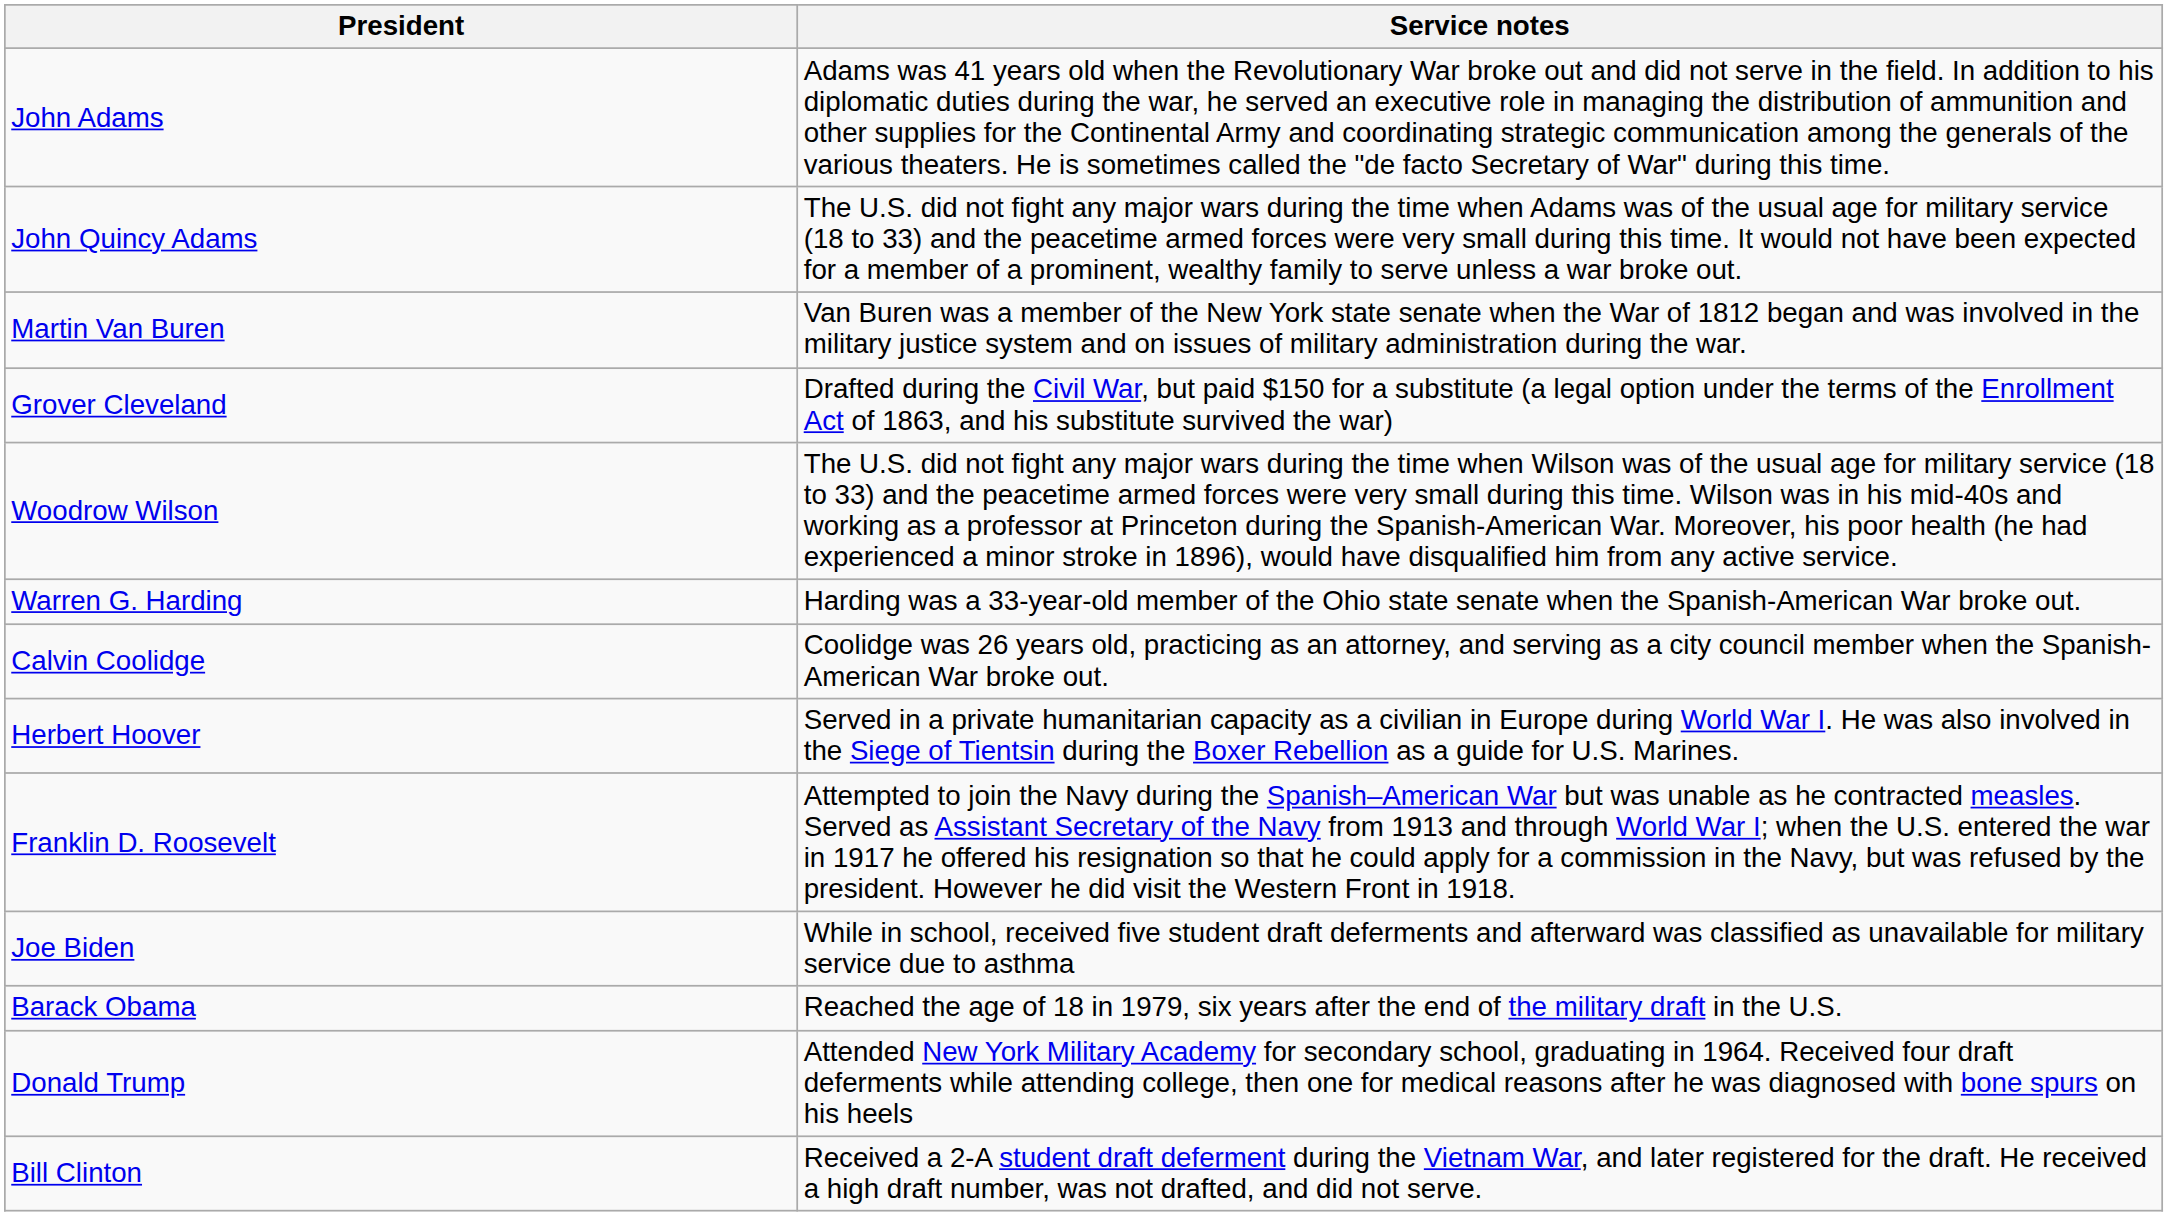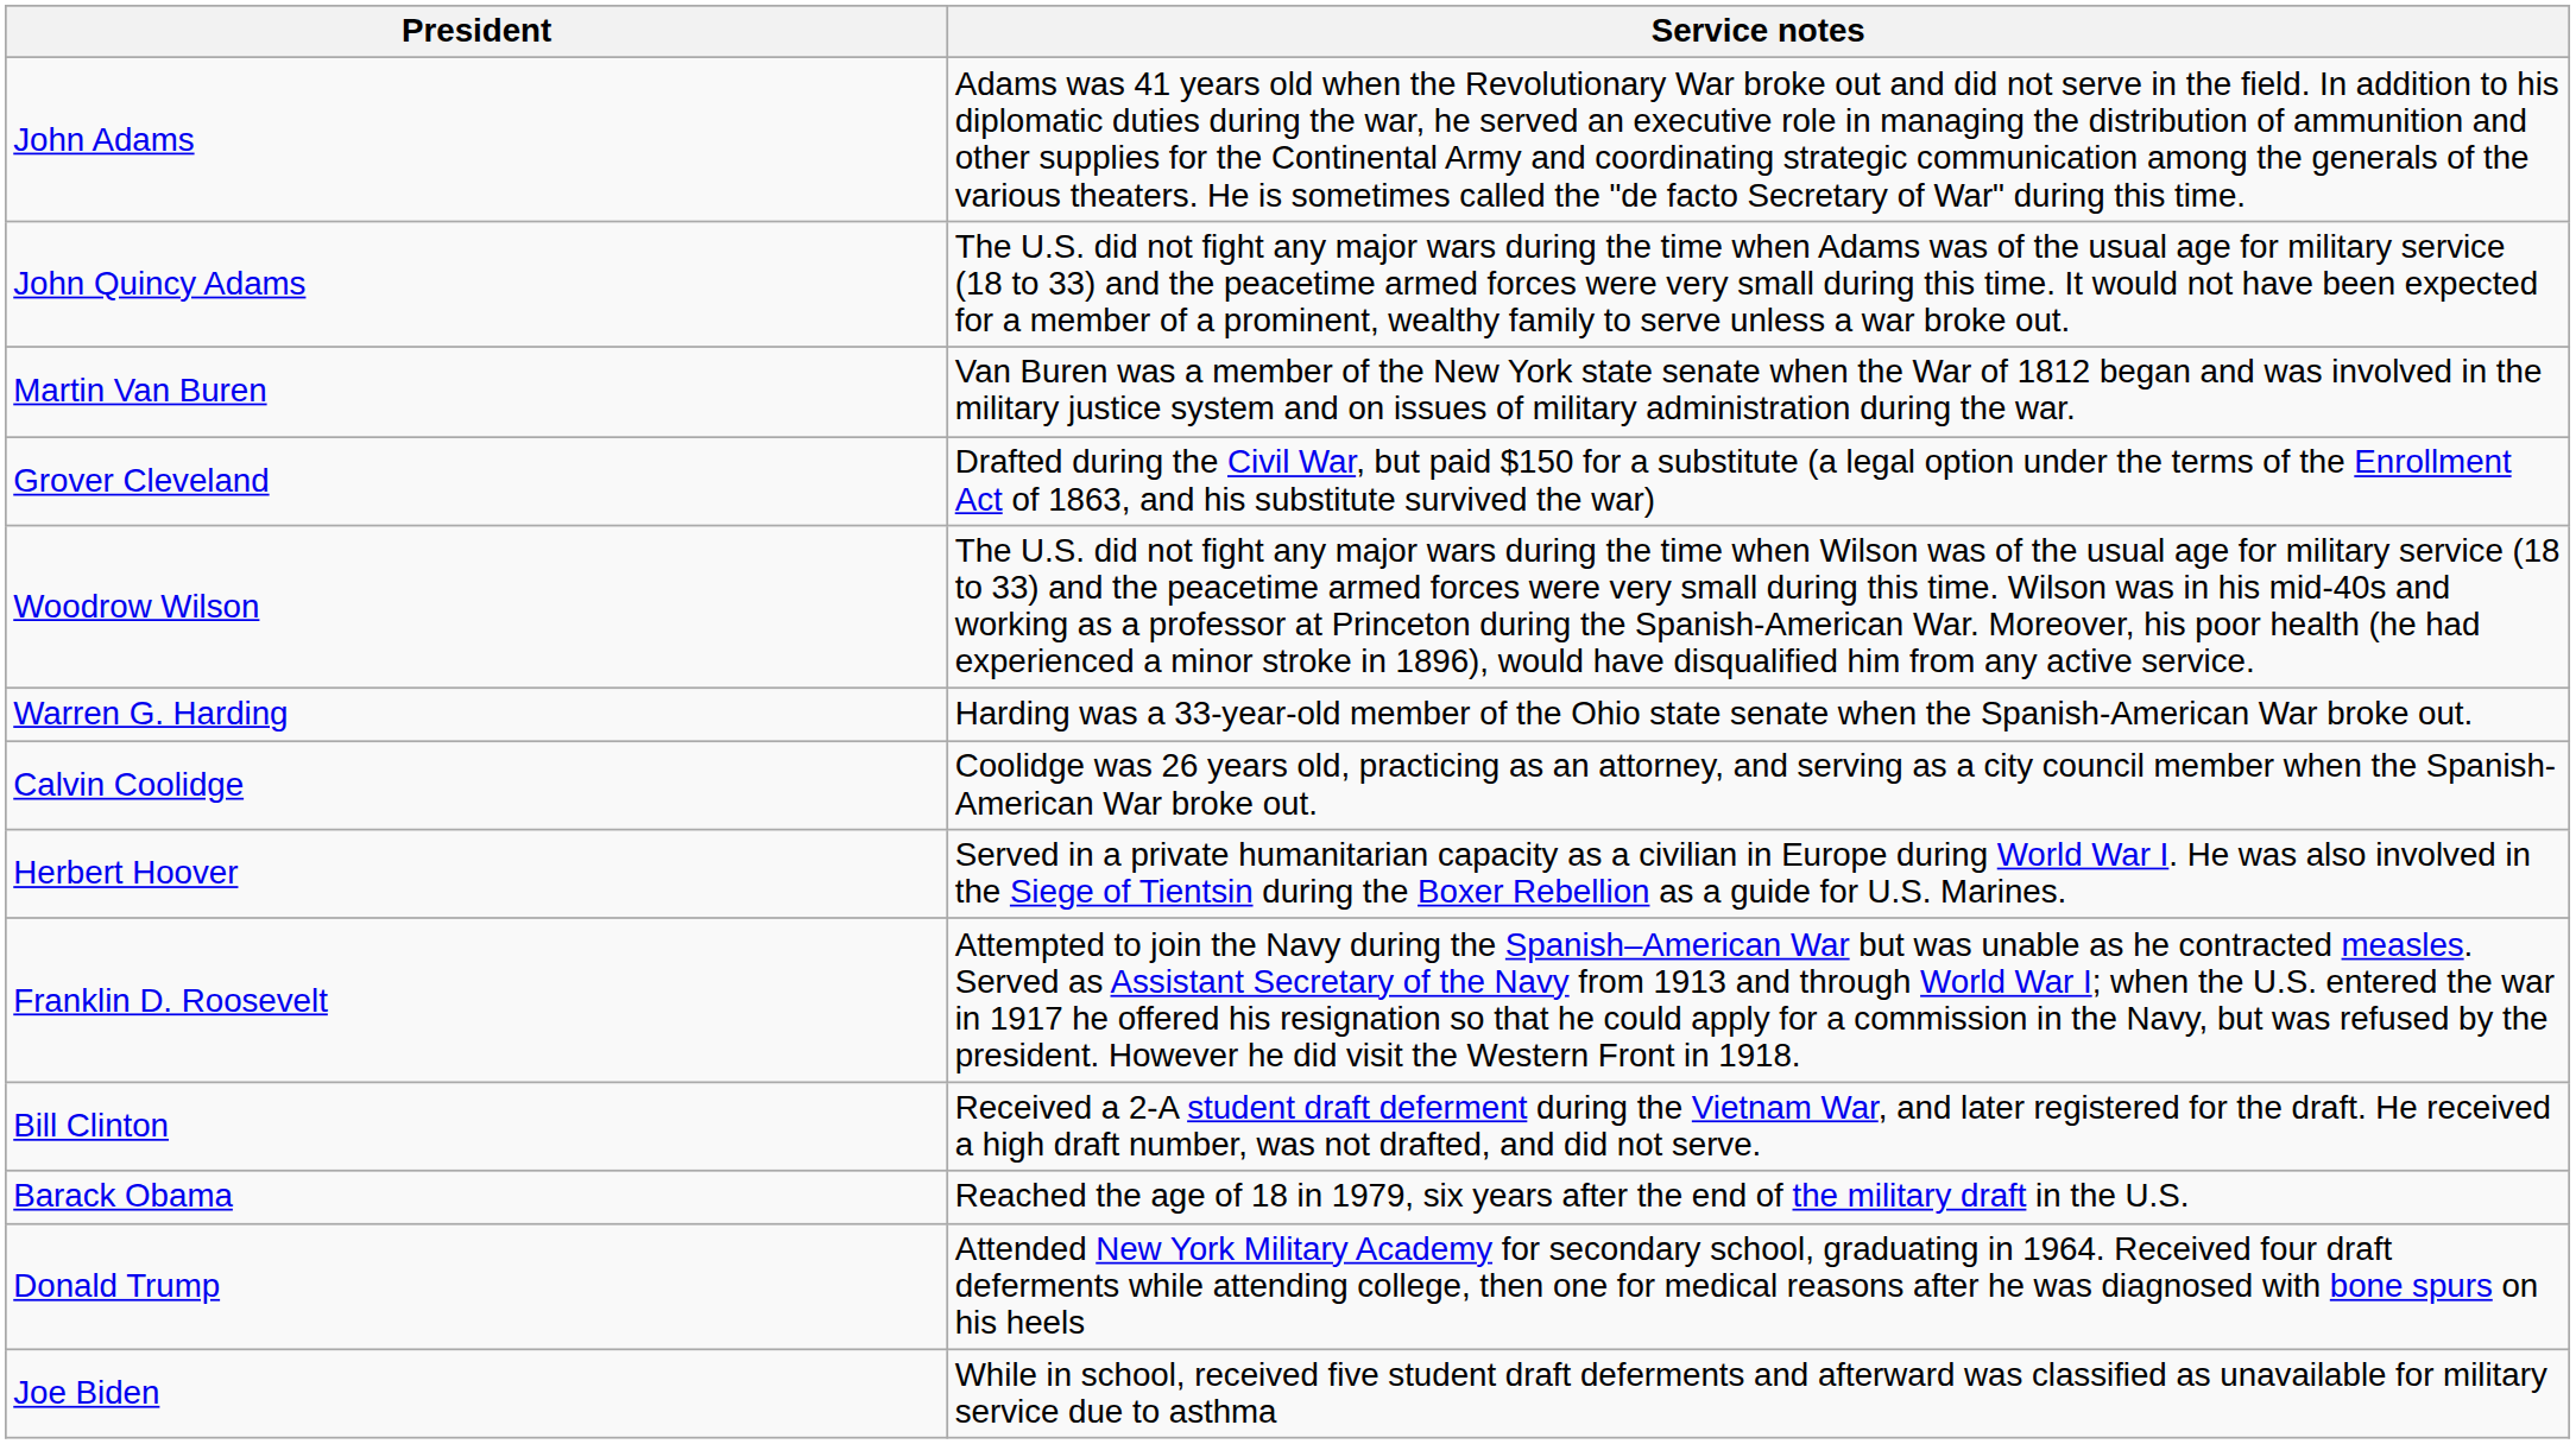rows swapped: Bill Clinton <-> Joe Biden
